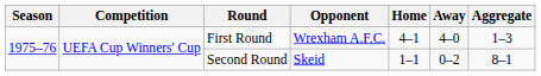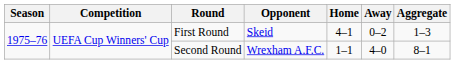First Round | Opponent: Wrexham A.F.C. -> Skeid
First Round | Away: 4–0 -> 0–2
Second Round | Opponent: Skeid -> Wrexham A.F.C.
Second Round | Away: 0–2 -> 4–0
